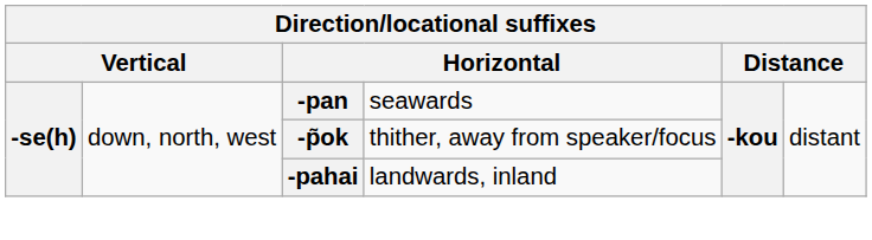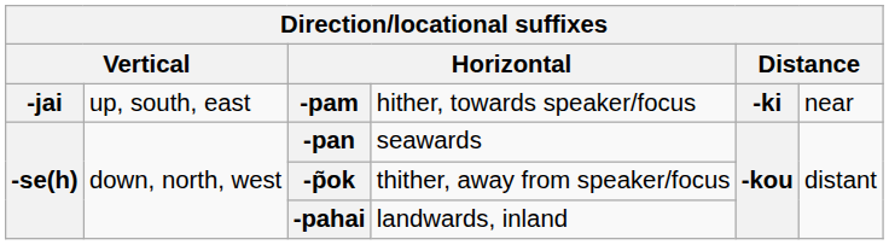+ row: -jai | up, south, east | -pam | hither, towards speaker/focus | -ki | near
